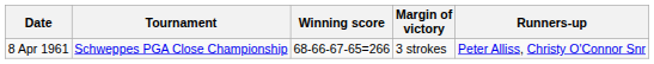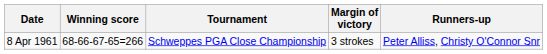columns swapped: Tournament <-> Winning score
